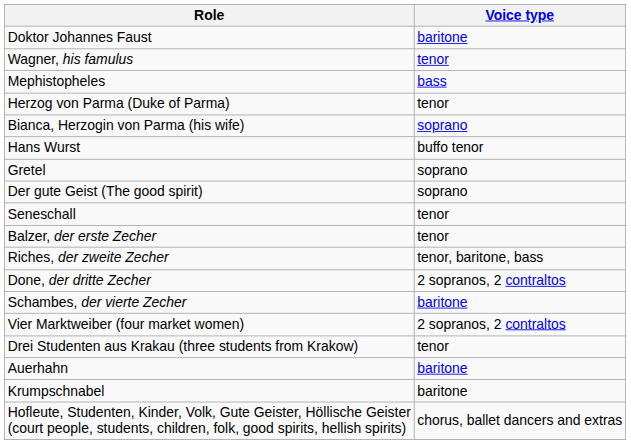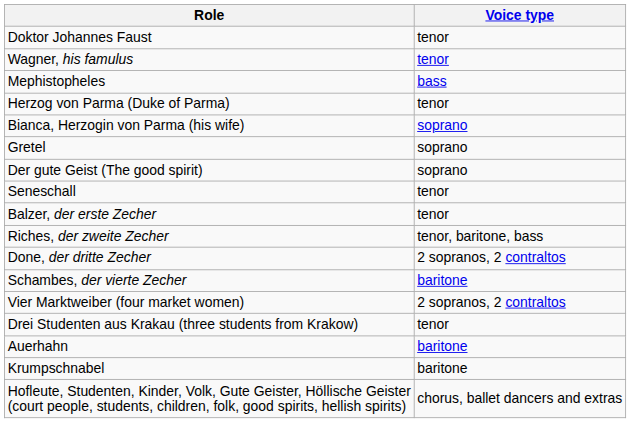Doktor Johannes Faust | Voice type: baritone -> tenor
- row: Hans Wurst | buffo tenor
